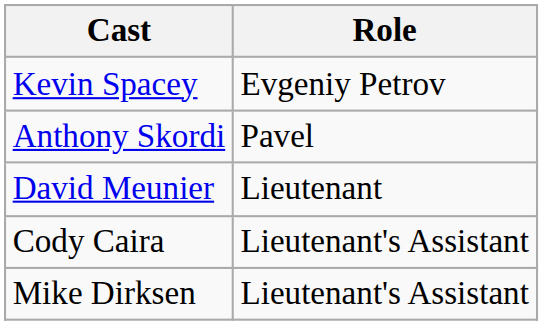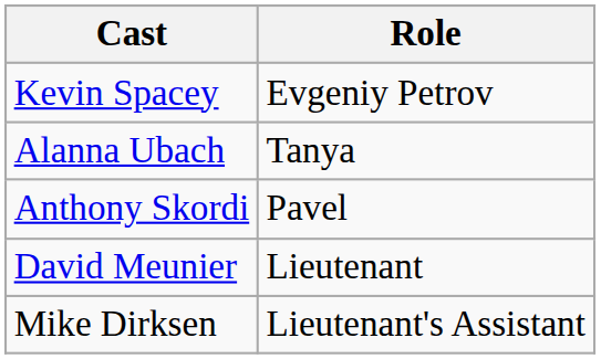+ row: Alanna Ubach | Tanya
- row: Cody Caira | Lieutenant's Assistant
